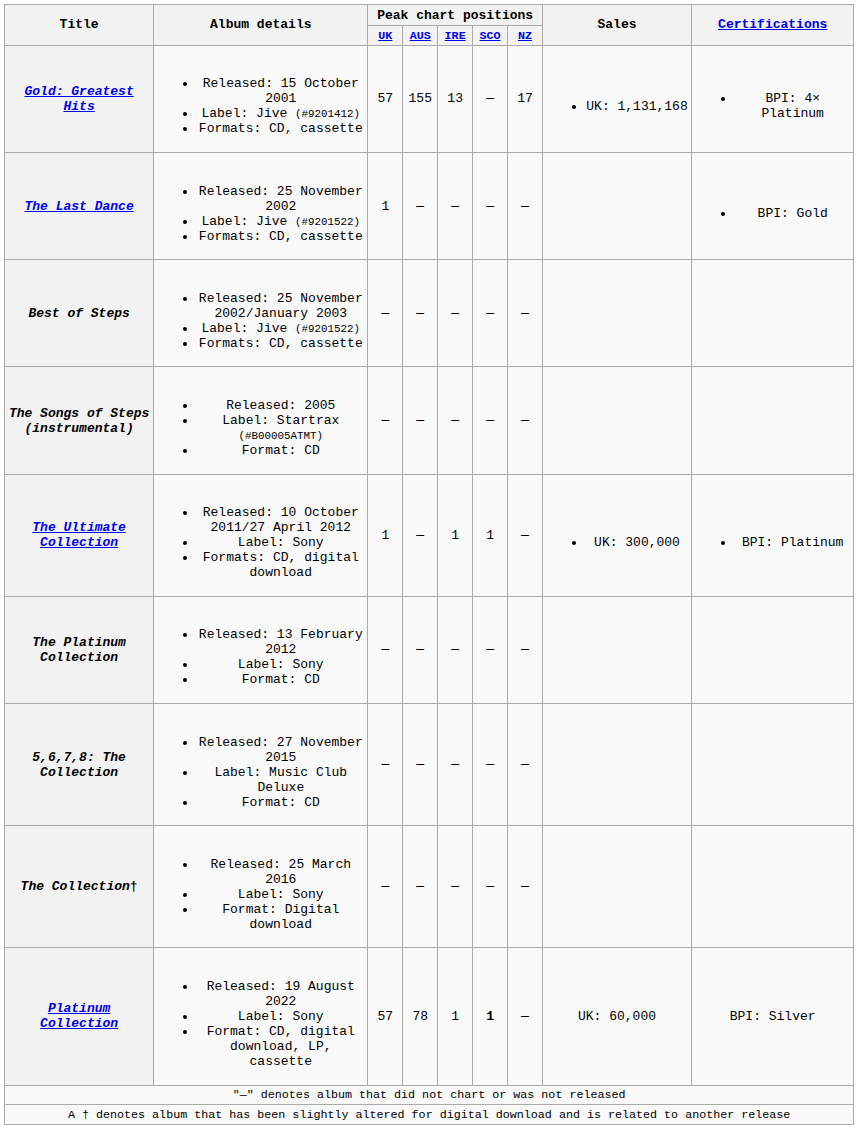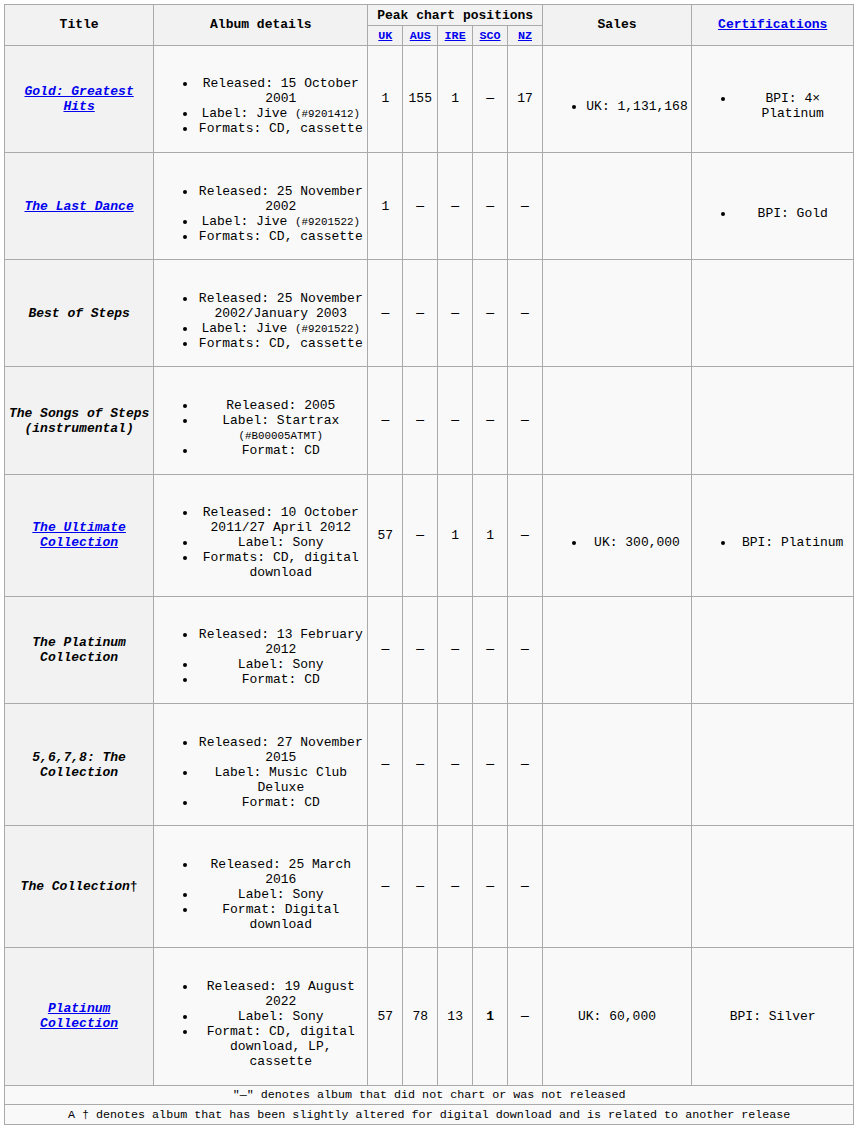Gold: Greatest Hits | Peak chart positions / UK: 57 -> 1
Gold: Greatest Hits | Peak chart positions / IRE: 13 -> 1
The Ultimate Collection | Peak chart positions / UK: 1 -> 57
Platinum Collection | Peak chart positions / IRE: 1 -> 13
